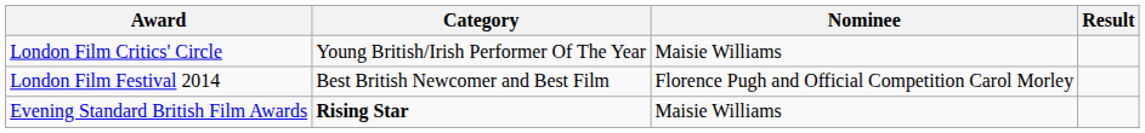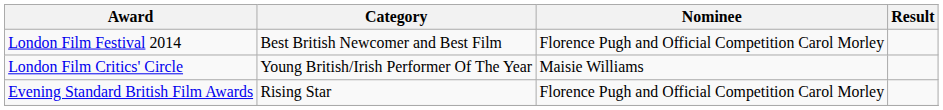rows swapped: London Film Festival 2014 <-> London Film Critics' Circle
Evening Standard British Film Awards | Category: bold -> normal
Evening Standard British Film Awards | Nominee: Maisie Williams -> Florence Pugh and Official Competition Carol Morley
